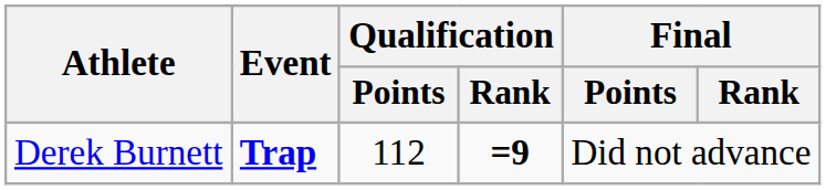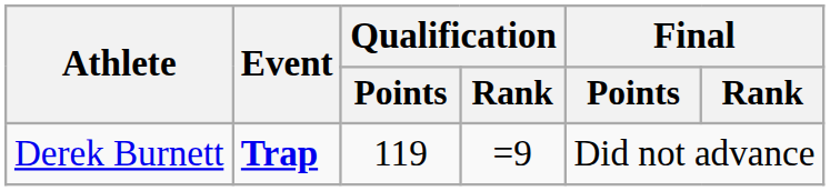Derek Burnett | Qualification / Points: 112 -> 119
Derek Burnett | Qualification / Rank: bold -> normal
